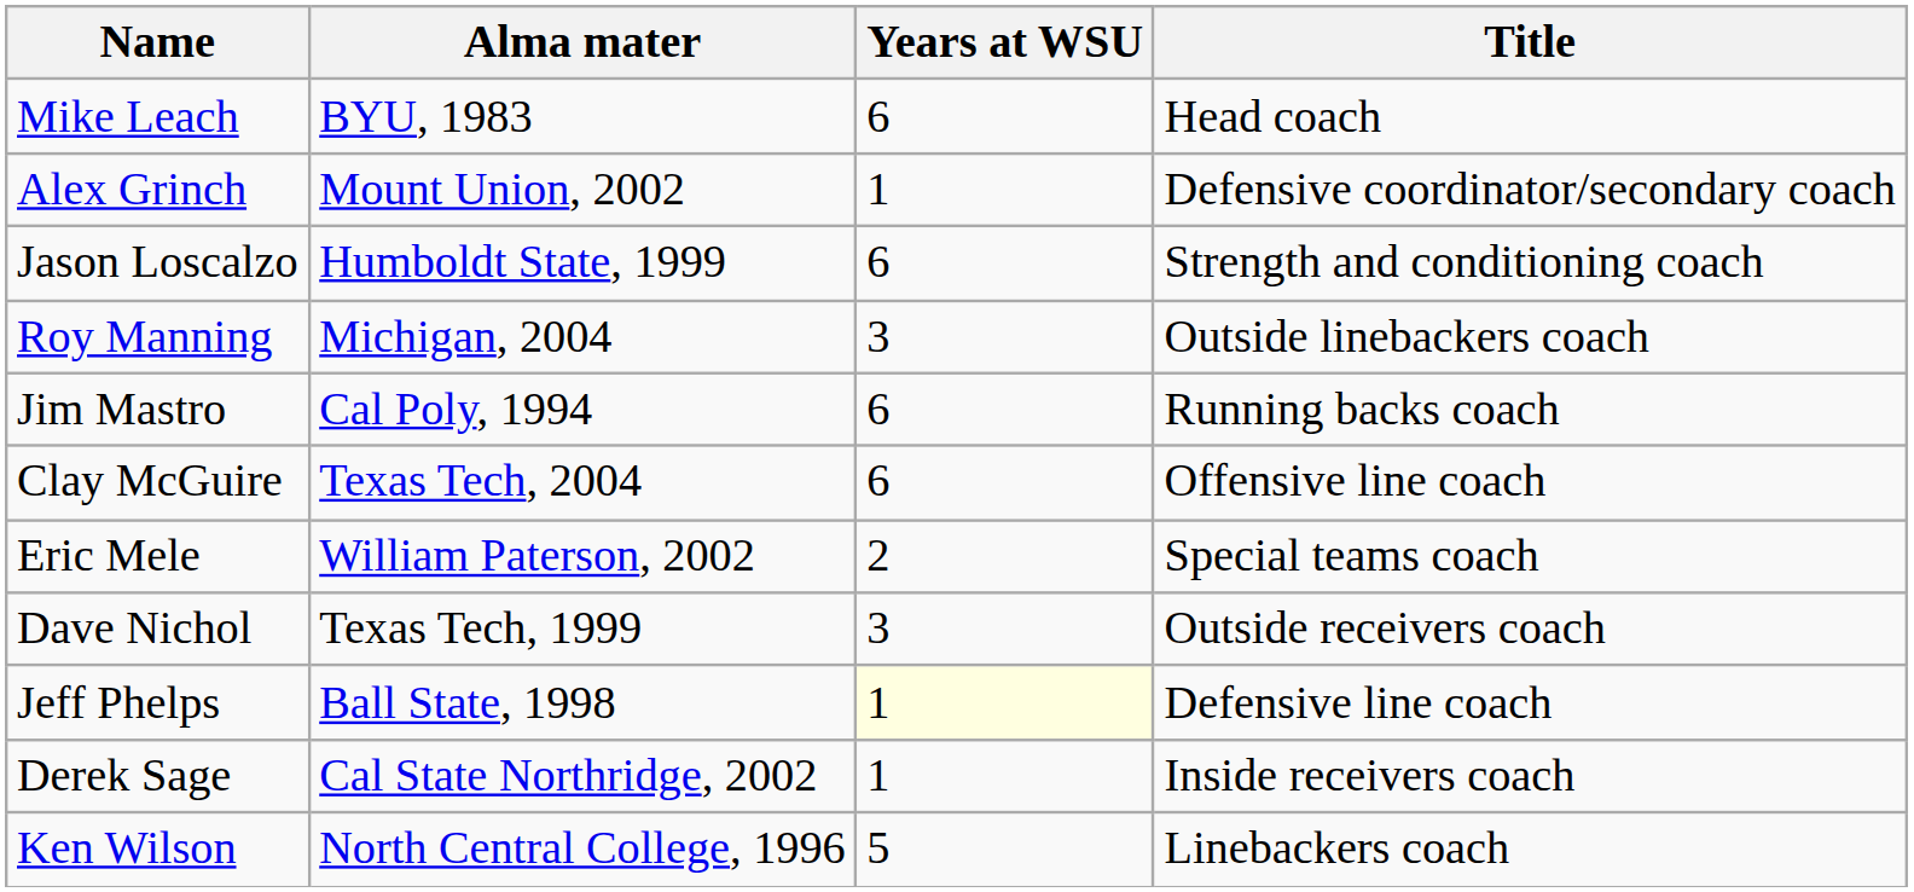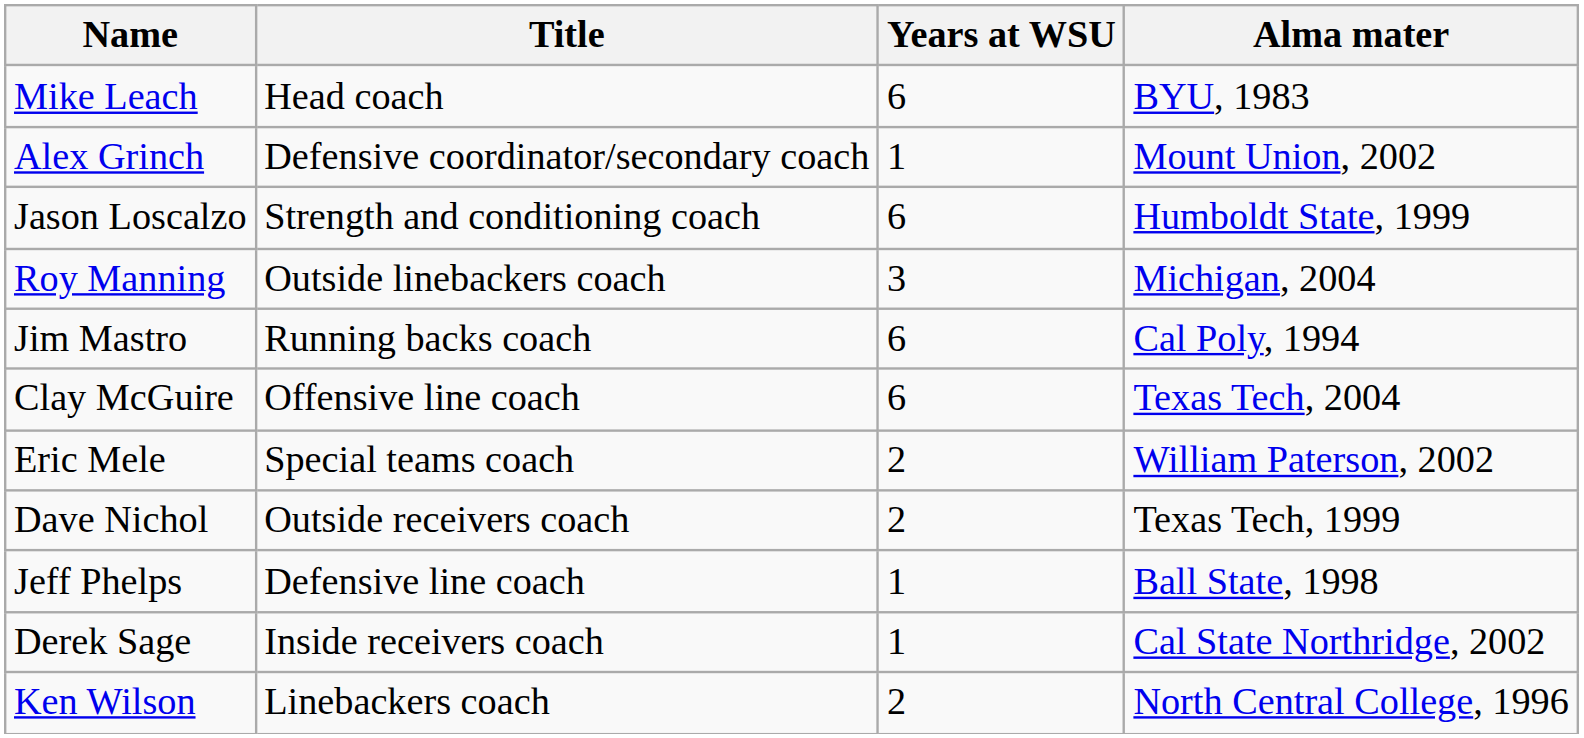columns swapped: Title <-> Alma mater
Dave Nichol | Years at WSU: 3 -> 2
Jeff Phelps | Years at WSU: lightyellow background -> no background
Ken Wilson | Years at WSU: 5 -> 2
